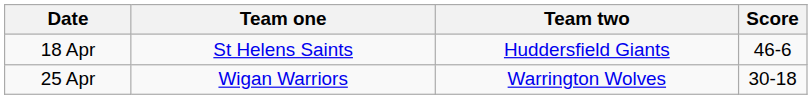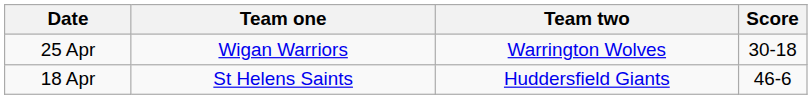rows swapped: 18 Apr <-> 25 Apr
